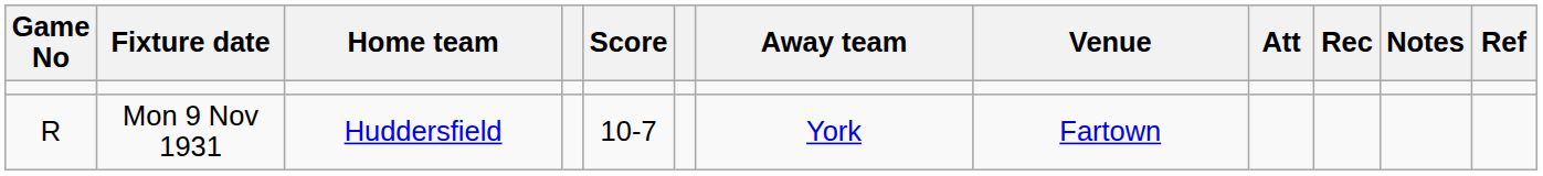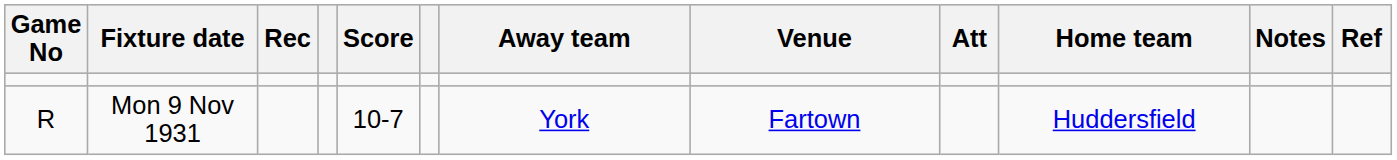columns swapped: Home team <-> Rec
